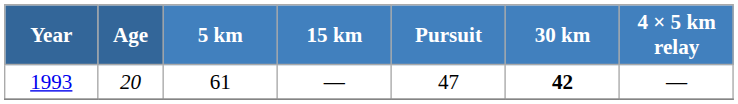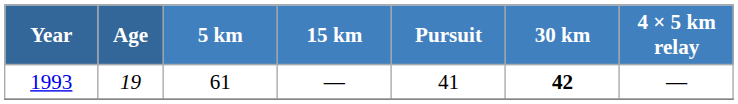1993 | Age: 20 -> 19
1993 | Pursuit: 47 -> 41
